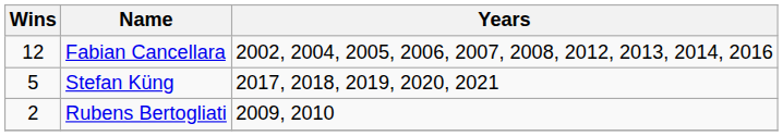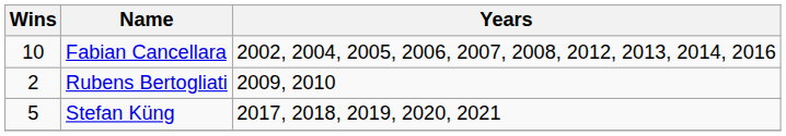Fabian Cancellara | Wins: 12 -> 10
rows swapped: Stefan Küng <-> Rubens Bertogliati
